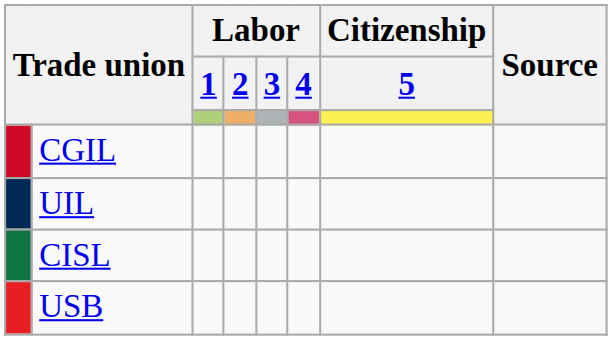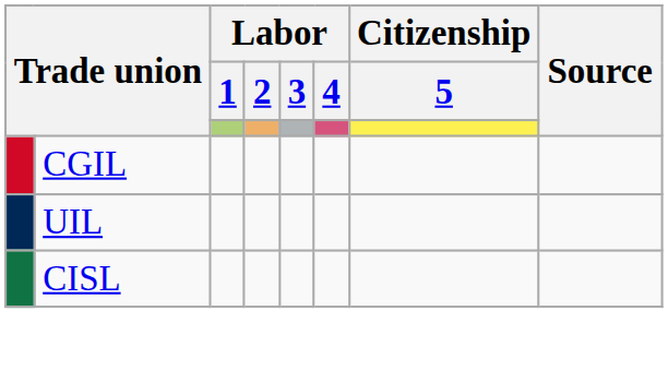- row: USB
